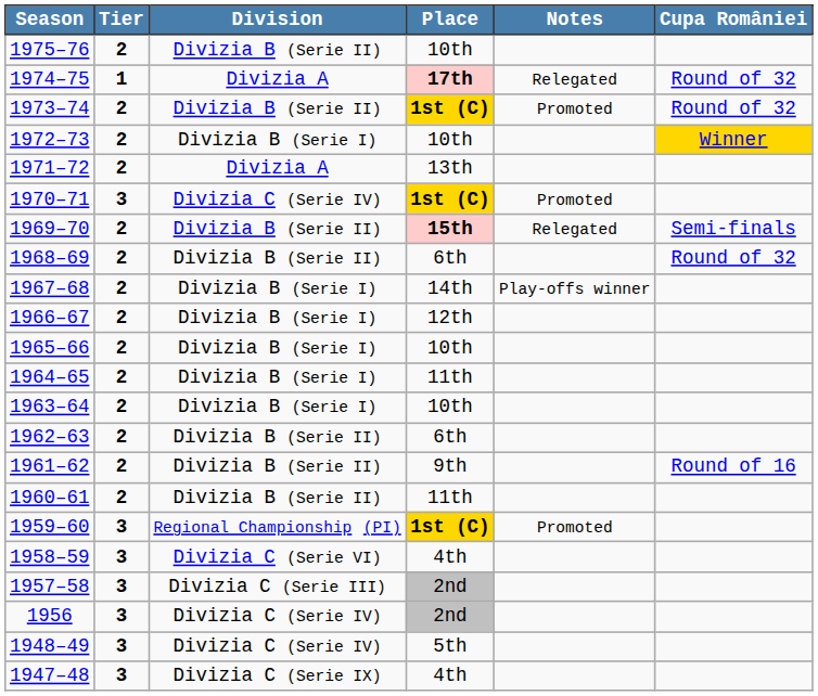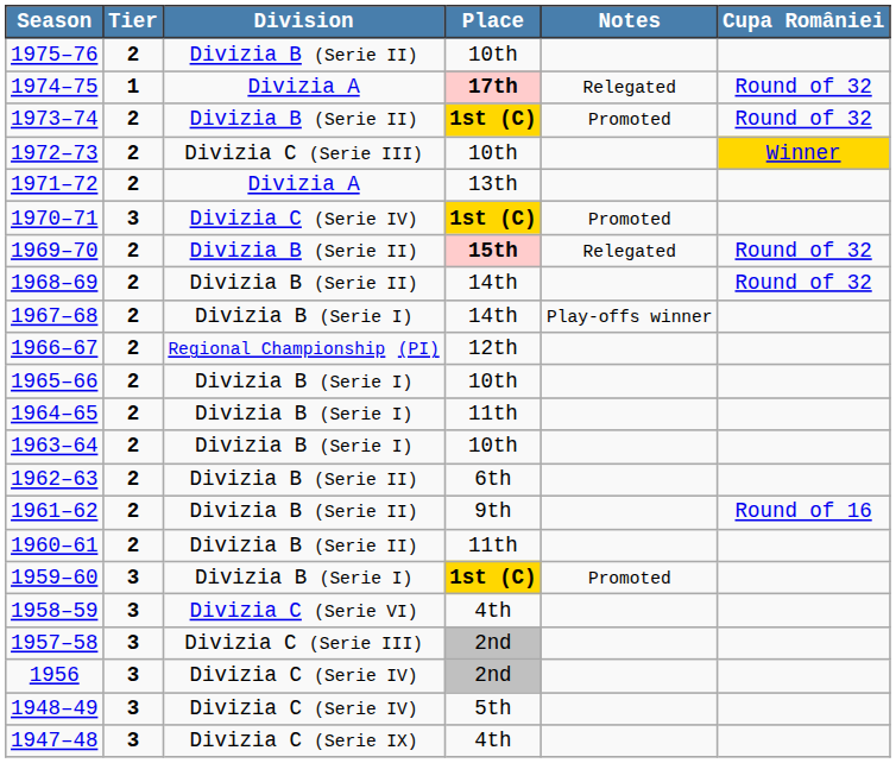1972–73 | Division: Divizia B (Serie I) -> Divizia C (Serie III)
1969–70 | Cupa României: Semi-finals -> Round of 32
1968–69 | Place: 6th -> 14th
1966–67 | Division: Divizia B (Serie I) -> Regional Championship (PI)
1959–60 | Division: Regional Championship (PI) -> Divizia B (Serie I)
